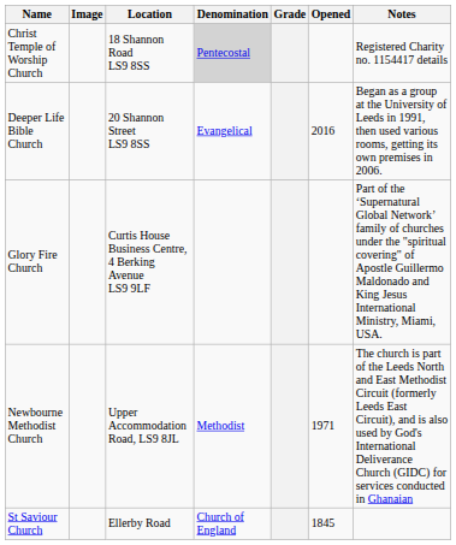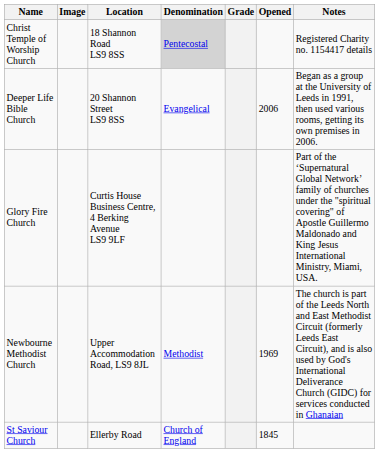Deeper Life Bible Church | Opened: 2016 -> 2006
Newbourne Methodist Church | Opened: 1971 -> 1969
